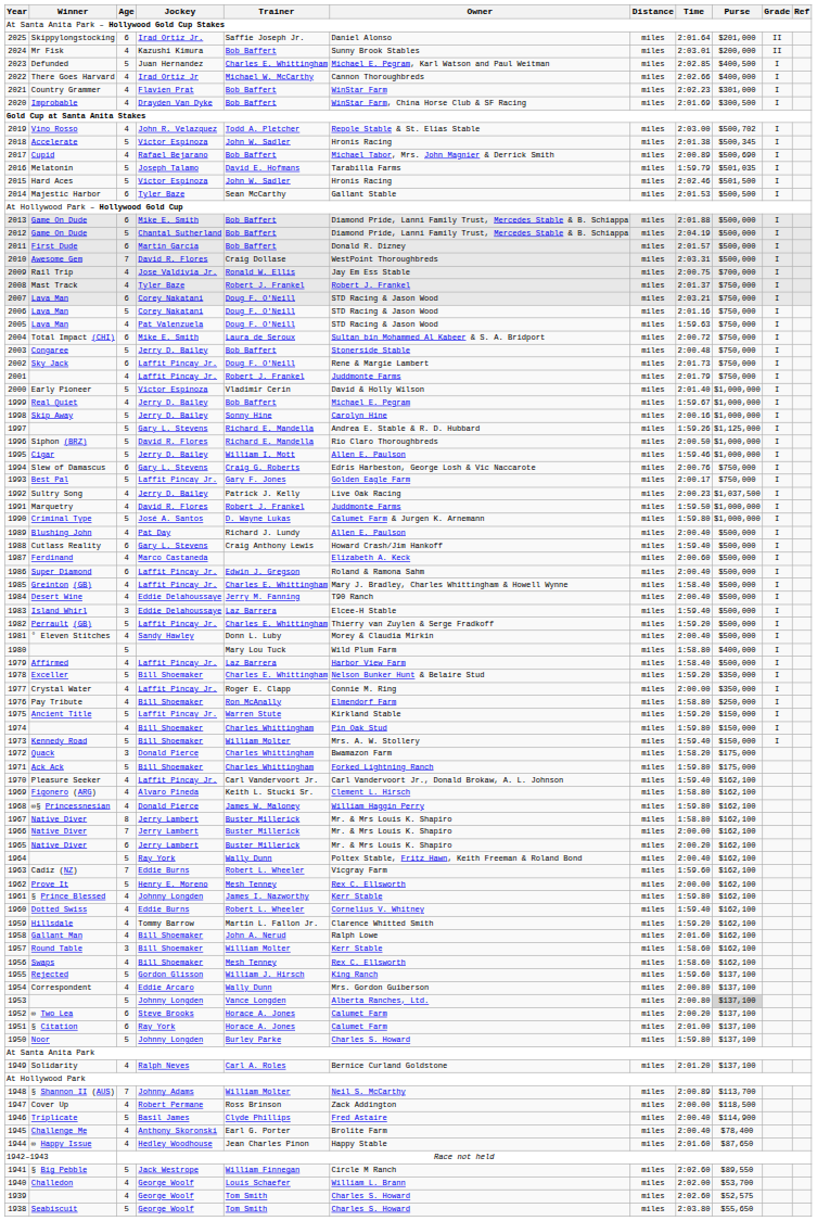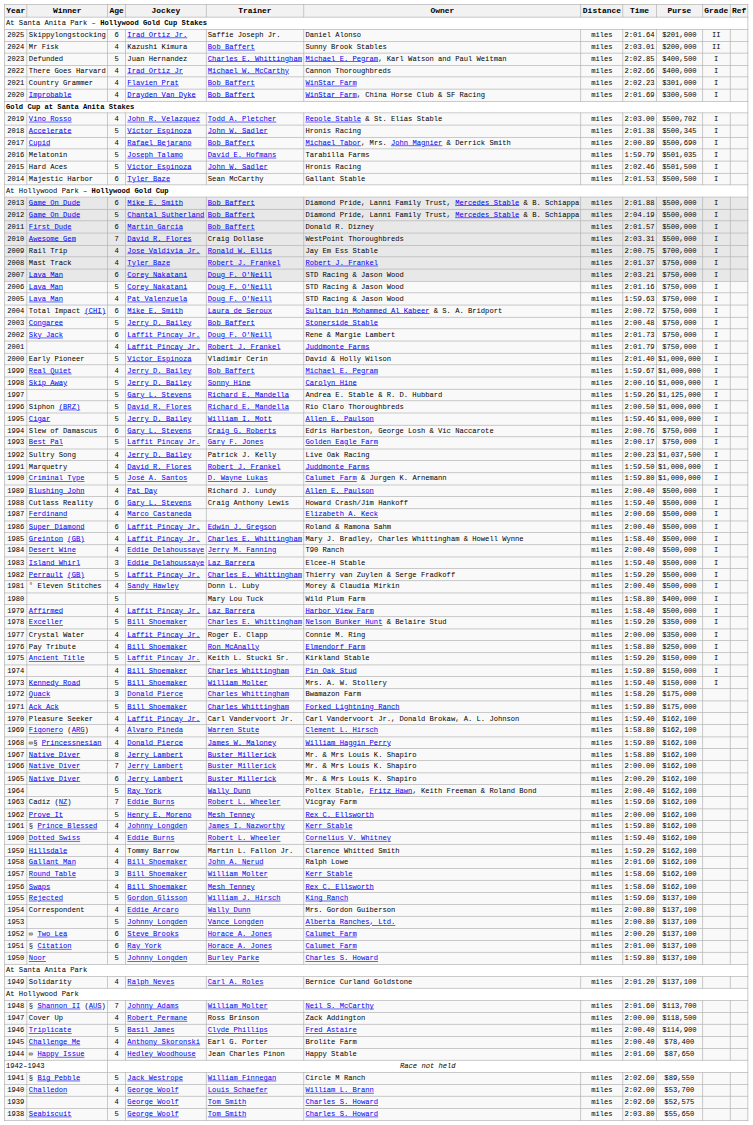1975 | Trainer: Warren Stute -> Keith L. Stucki Sr.
1969 | Trainer: Keith L. Stucki Sr. -> Warren Stute
1953 | Purse: lightgrey background -> no background
1948 | Time: 2:00.89 -> 2:01.60
